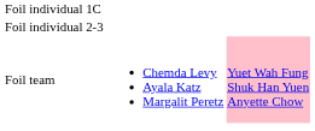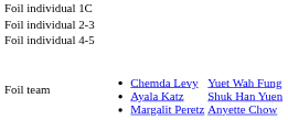+ row: Foil individual 4-5
Foil team | column 4: pink background -> no background
